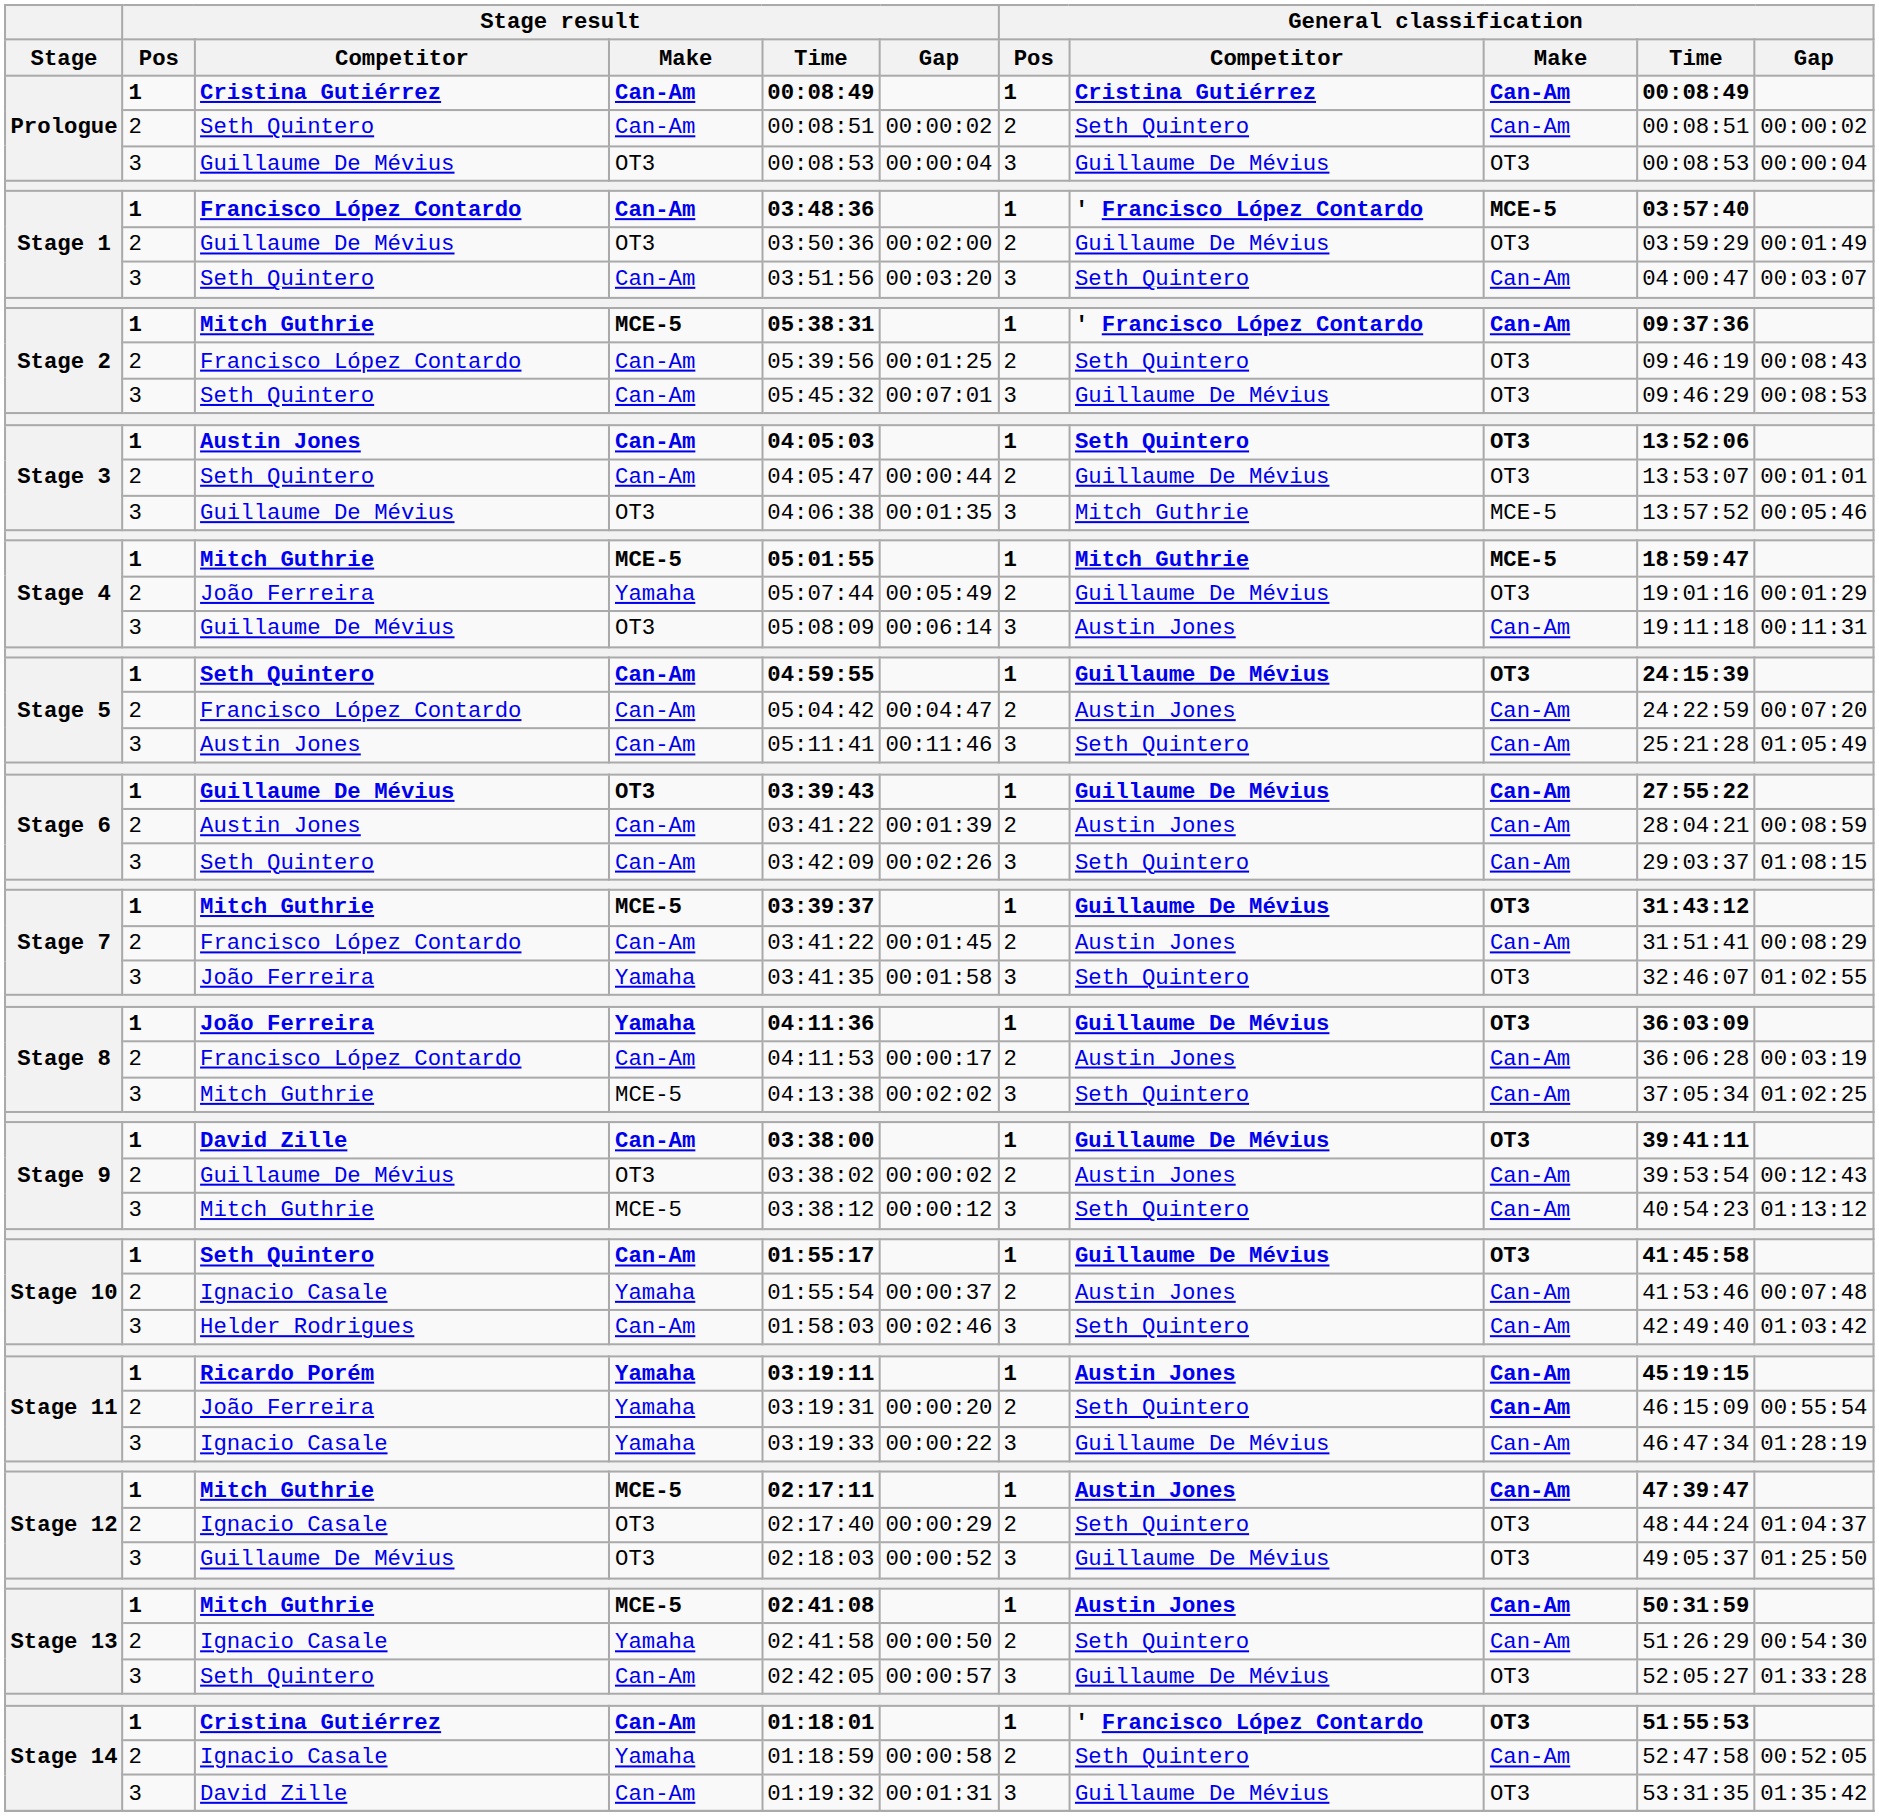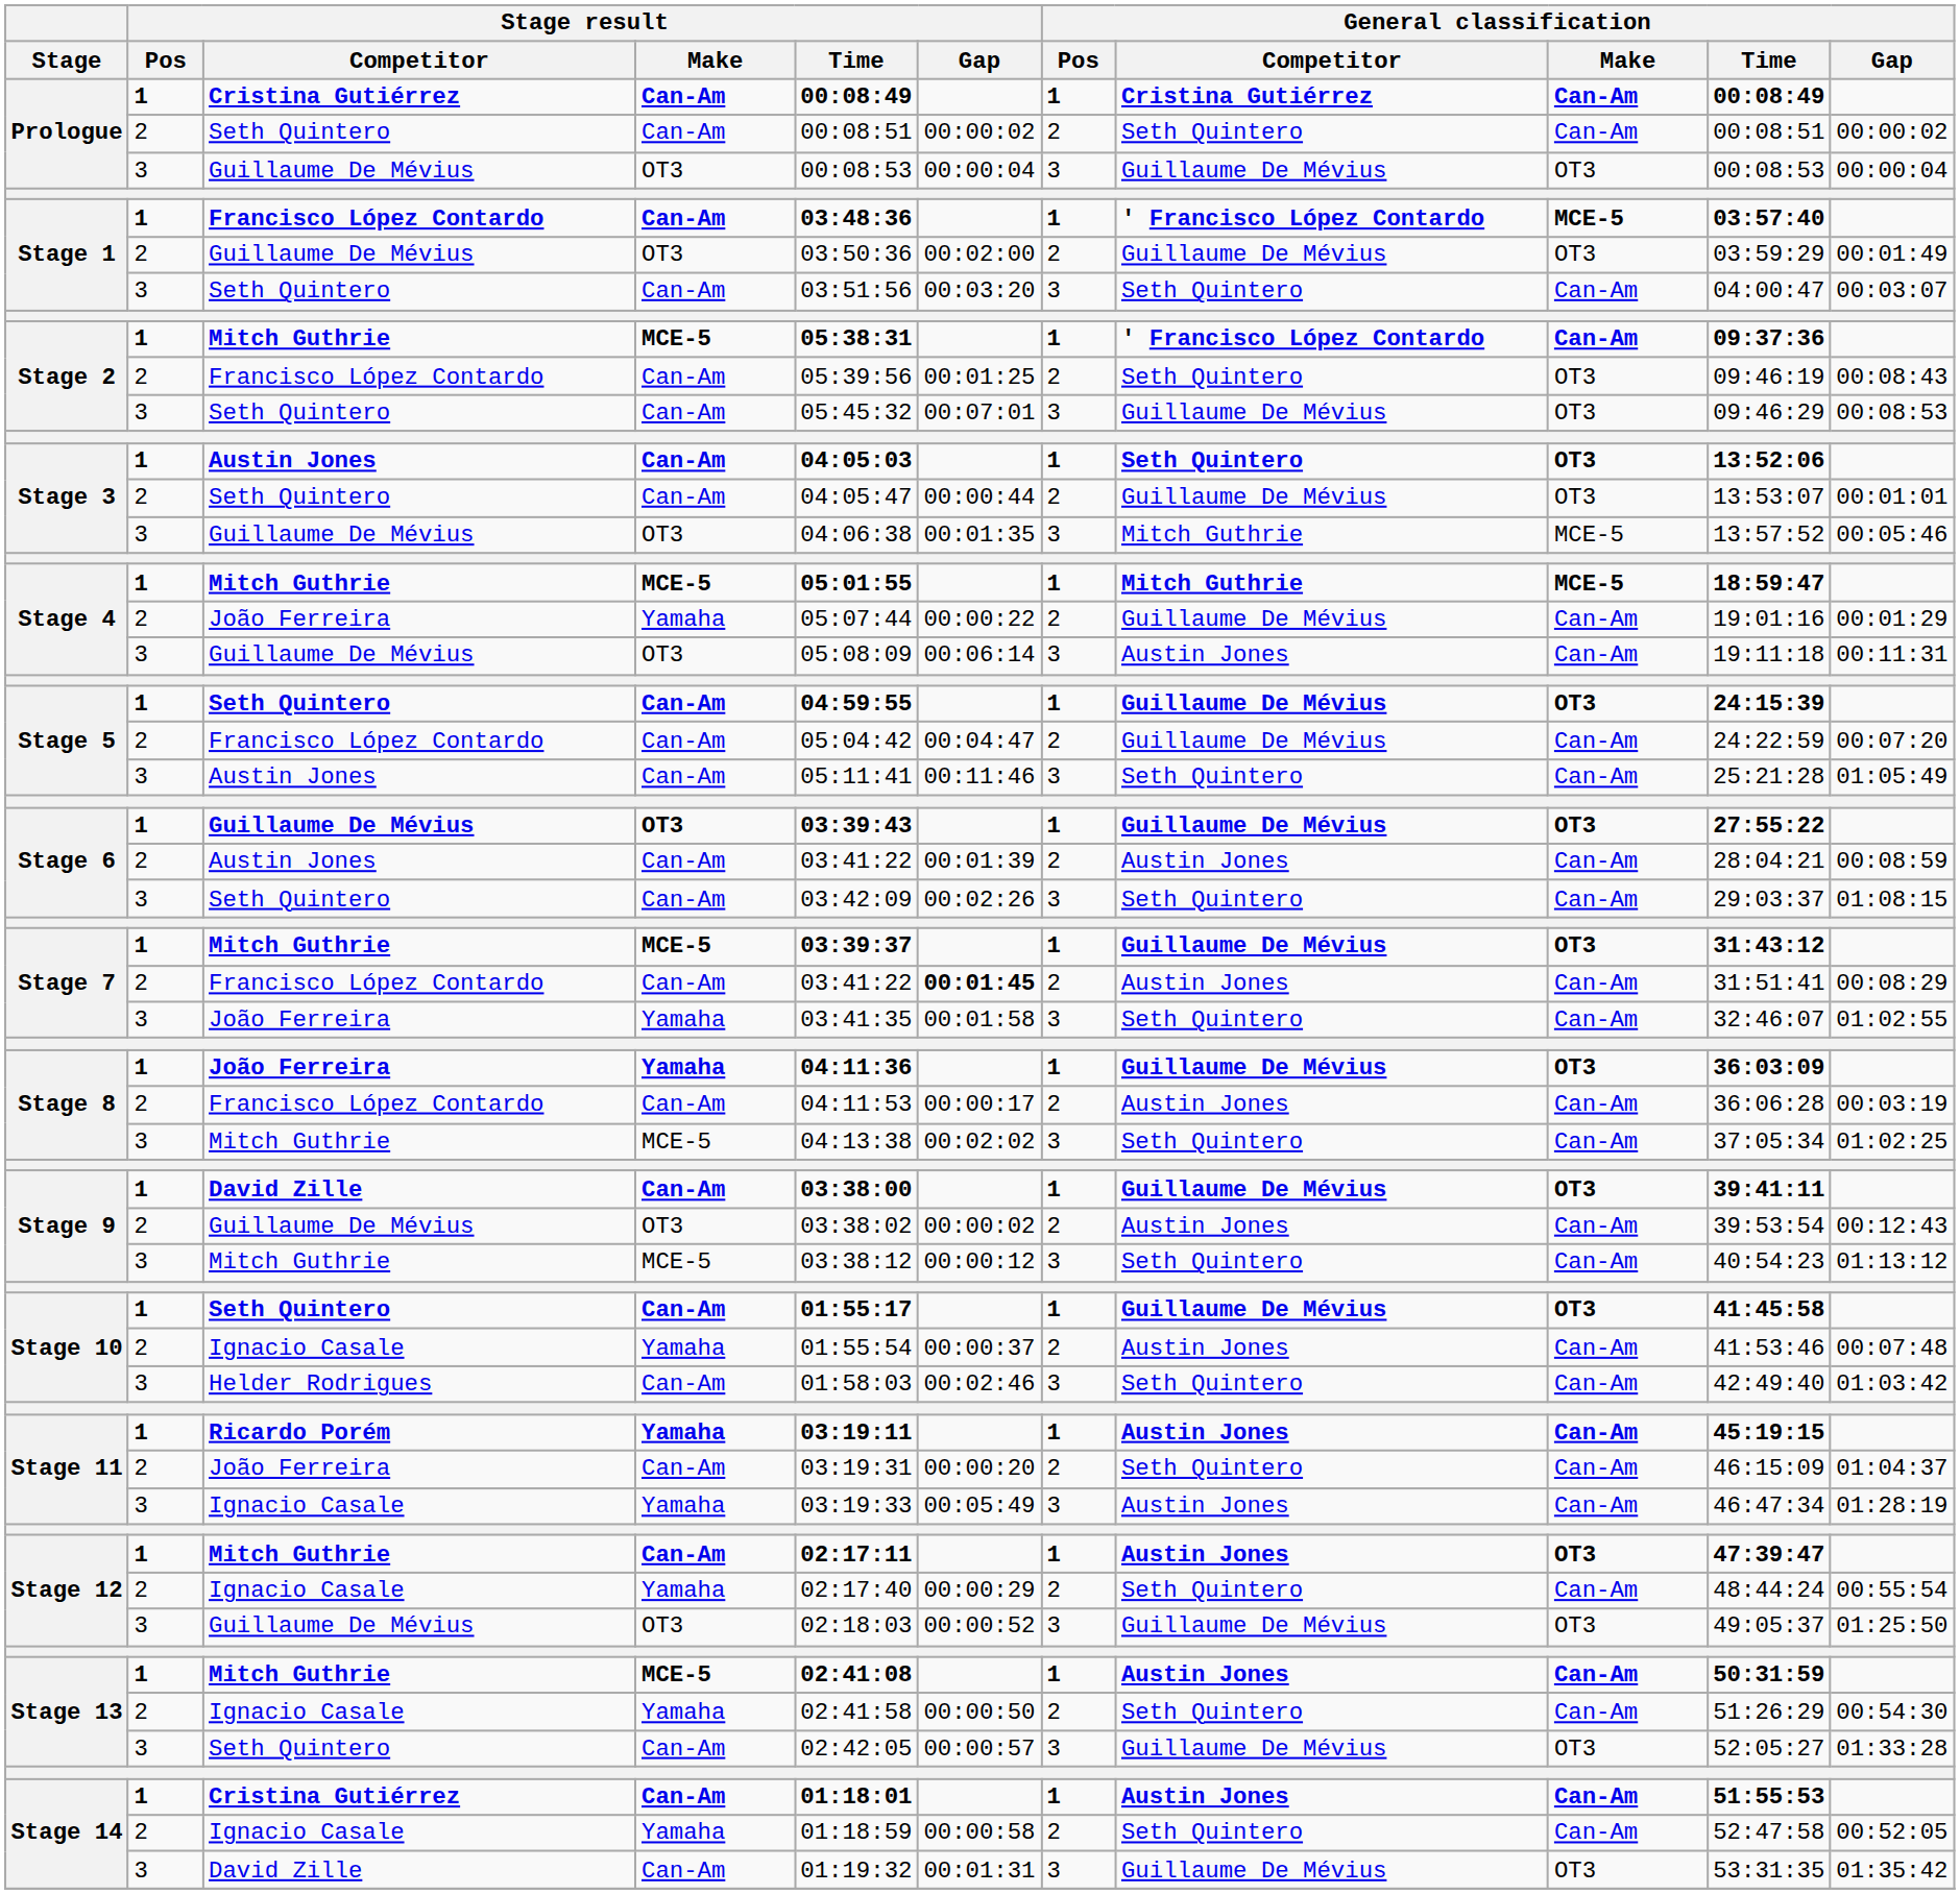Stage 4 / João Ferreira | Stage result / Gap: 00:05:49 -> 00:00:22
Stage 4 / João Ferreira | General classification / Make: OT3 -> Can-Am
Stage 5 / Francisco López Contardo | General classification / Competitor: Austin Jones -> Guillaume De Mévius
Stage 6 / Guillaume De Mévius | General classification / Make: Can-Am -> OT3
Stage 7 / Francisco López Contardo | Stage result / Gap: normal -> bold
Stage 7 / João Ferreira | General classification / Make: OT3 -> Can-Am
Stage 11 / João Ferreira | Stage result / Make: Yamaha -> Can-Am
Stage 11 / João Ferreira | General classification / Make: bold -> normal
Stage 11 / João Ferreira | General classification / Gap: 00:55:54 -> 01:04:37
Stage 11 / Ignacio Casale | Stage result / Gap: 00:00:22 -> 00:05:49
Stage 11 / Ignacio Casale | General classification / Competitor: Guillaume De Mévius -> Austin Jones
Stage 12 / Mitch Guthrie | Stage result / Make: MCE-5 -> Can-Am
Stage 12 / Mitch Guthrie | General classification / Make: Can-Am -> OT3
Stage 12 / Ignacio Casale | Stage result / Make: OT3 -> Yamaha
Stage 12 / Ignacio Casale | General classification / Make: OT3 -> Can-Am
Stage 12 / Ignacio Casale | General classification / Gap: 01:04:37 -> 00:55:54
Stage 14 / Cristina Gutiérrez | General classification / Competitor: ' Francisco López Contardo -> Austin Jones
Stage 14 / Cristina Gutiérrez | General classification / Make: OT3 -> Can-Am
